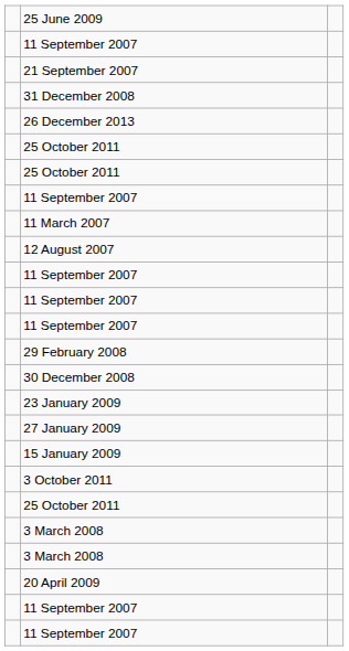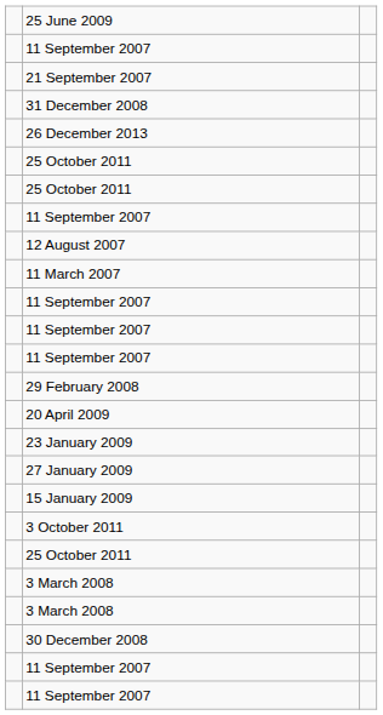rows swapped: 11 March 2007 <-> 12 August 2007
rows swapped: 30 December 2008 <-> 20 April 2009
